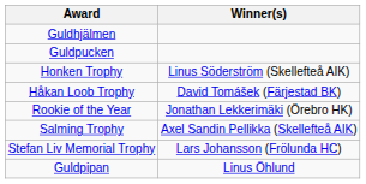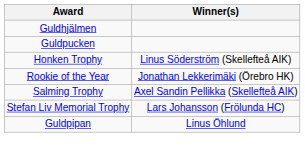- row: Håkan Loob Trophy | David Tomášek (Färjestad BK)
